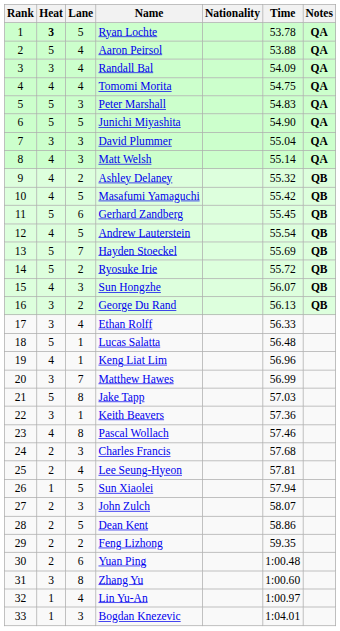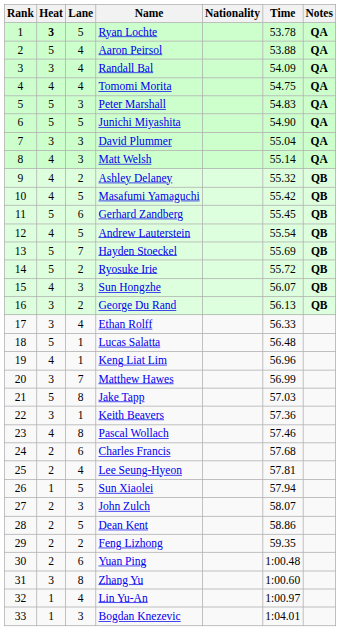Charles Francis | Lane: 3 -> 6
